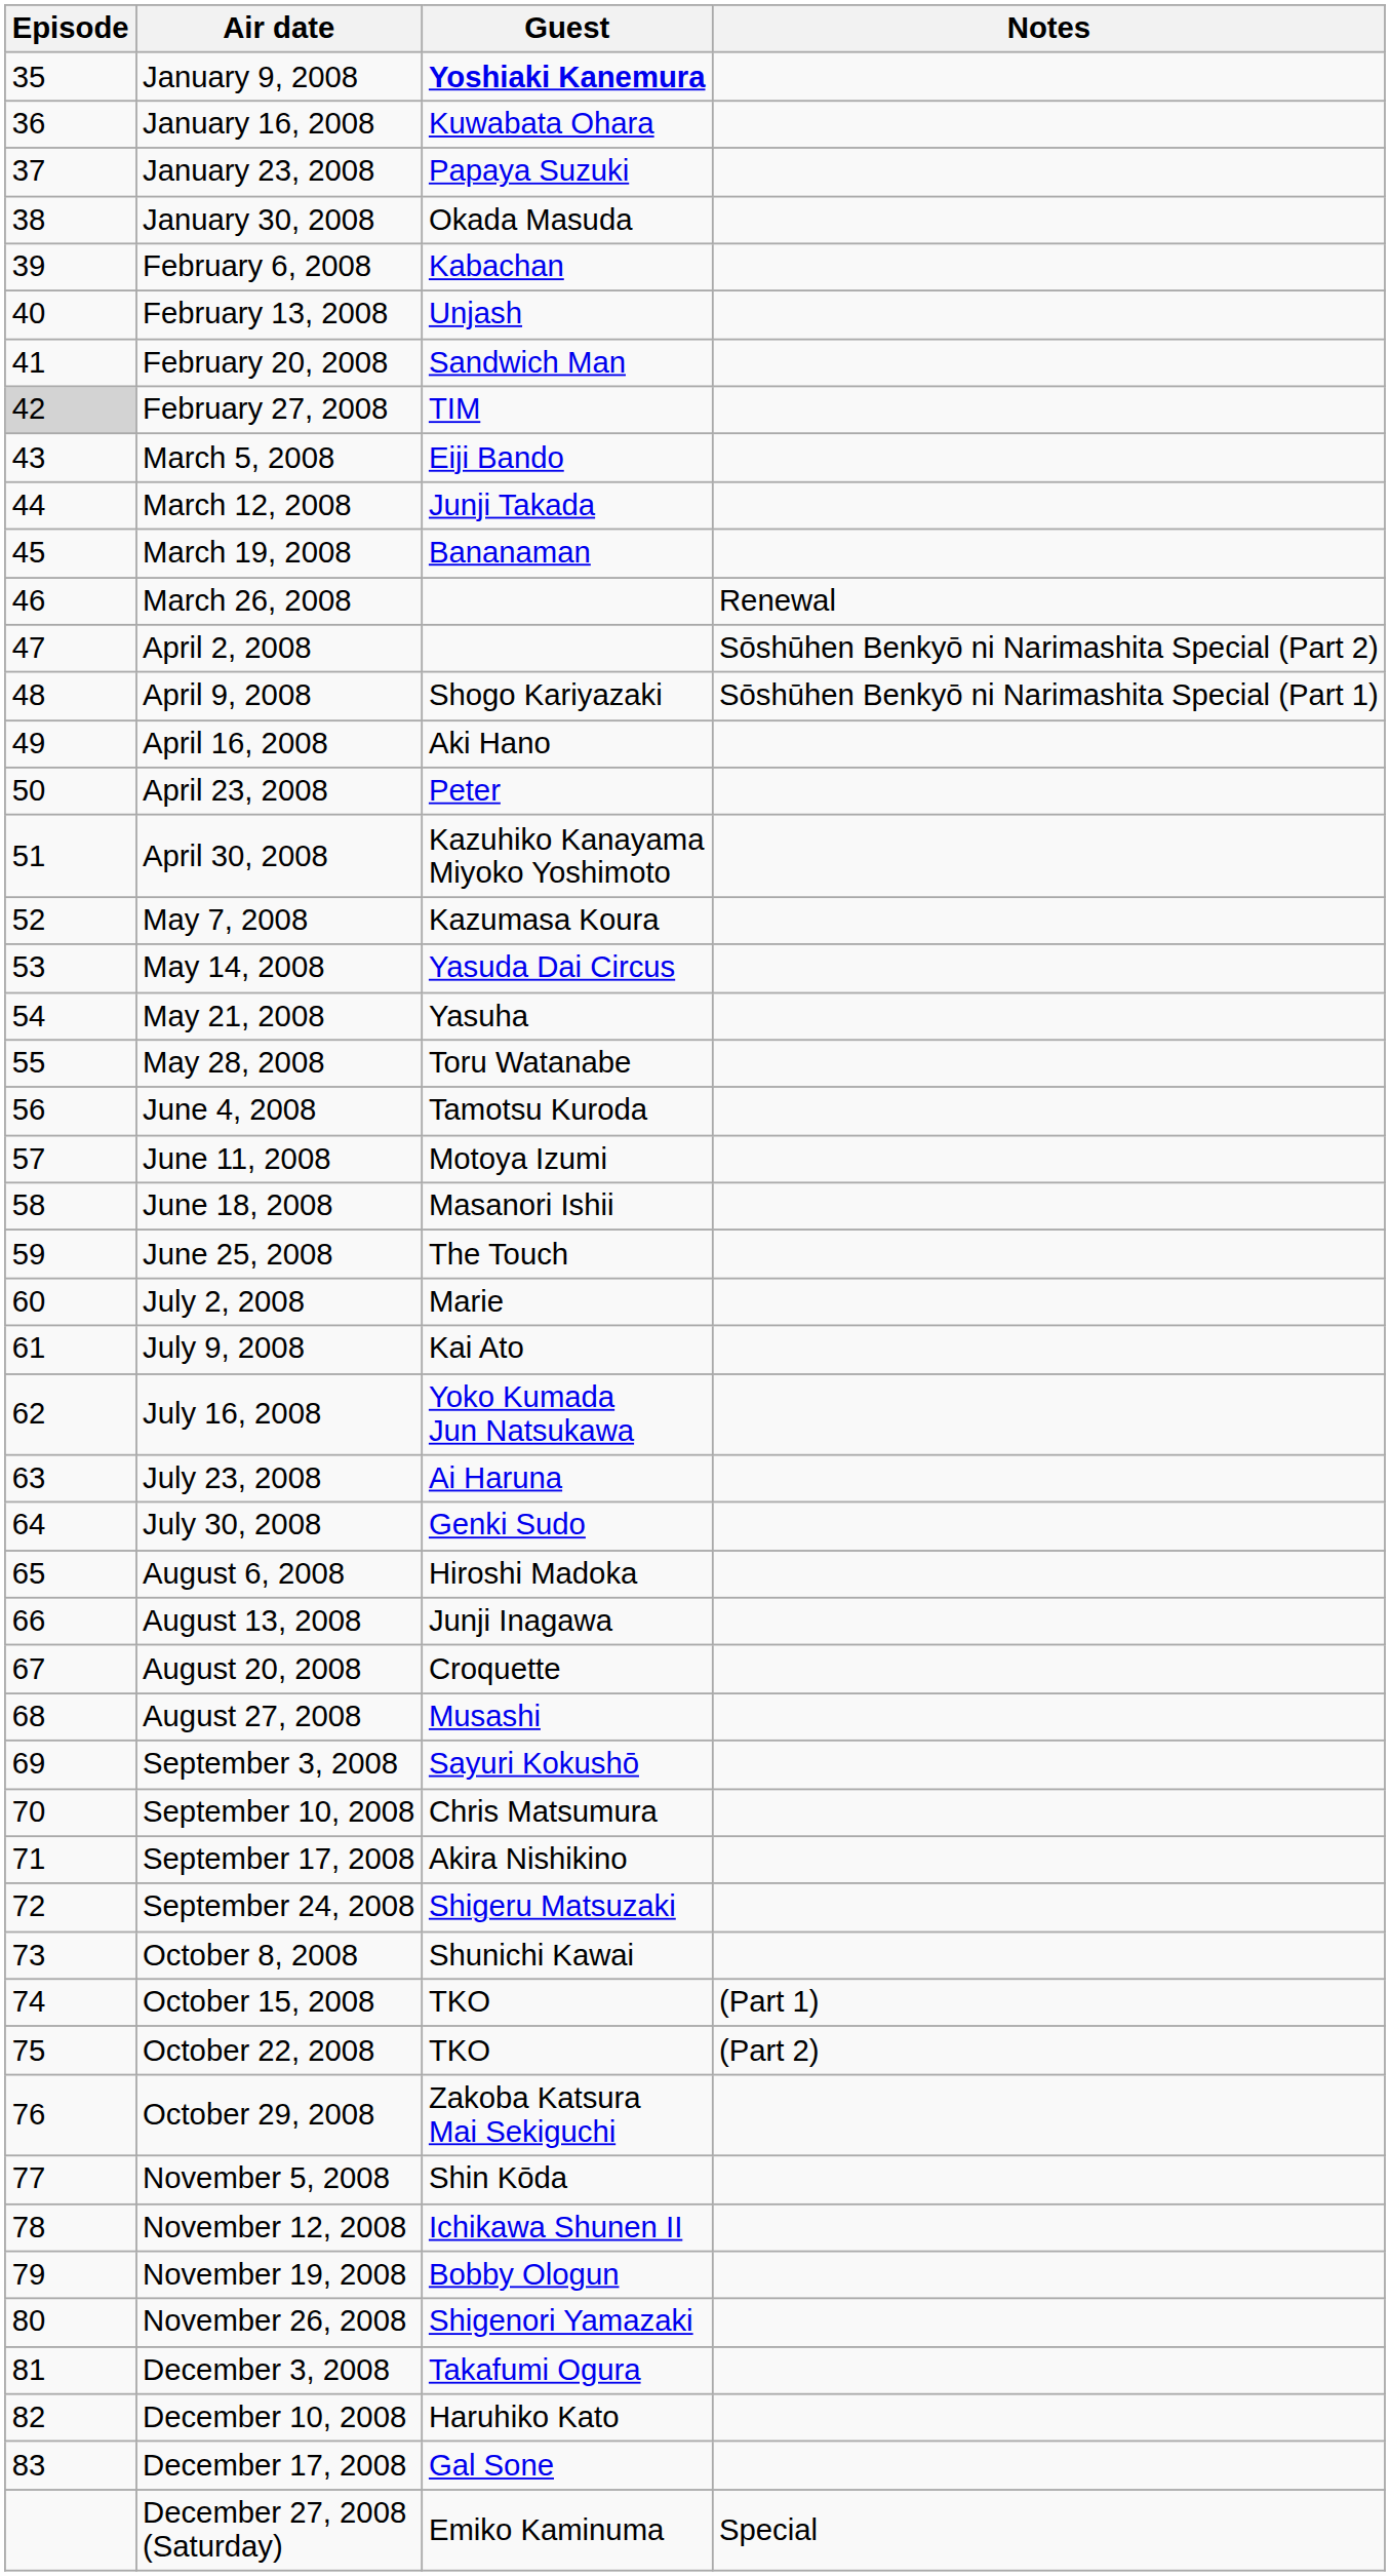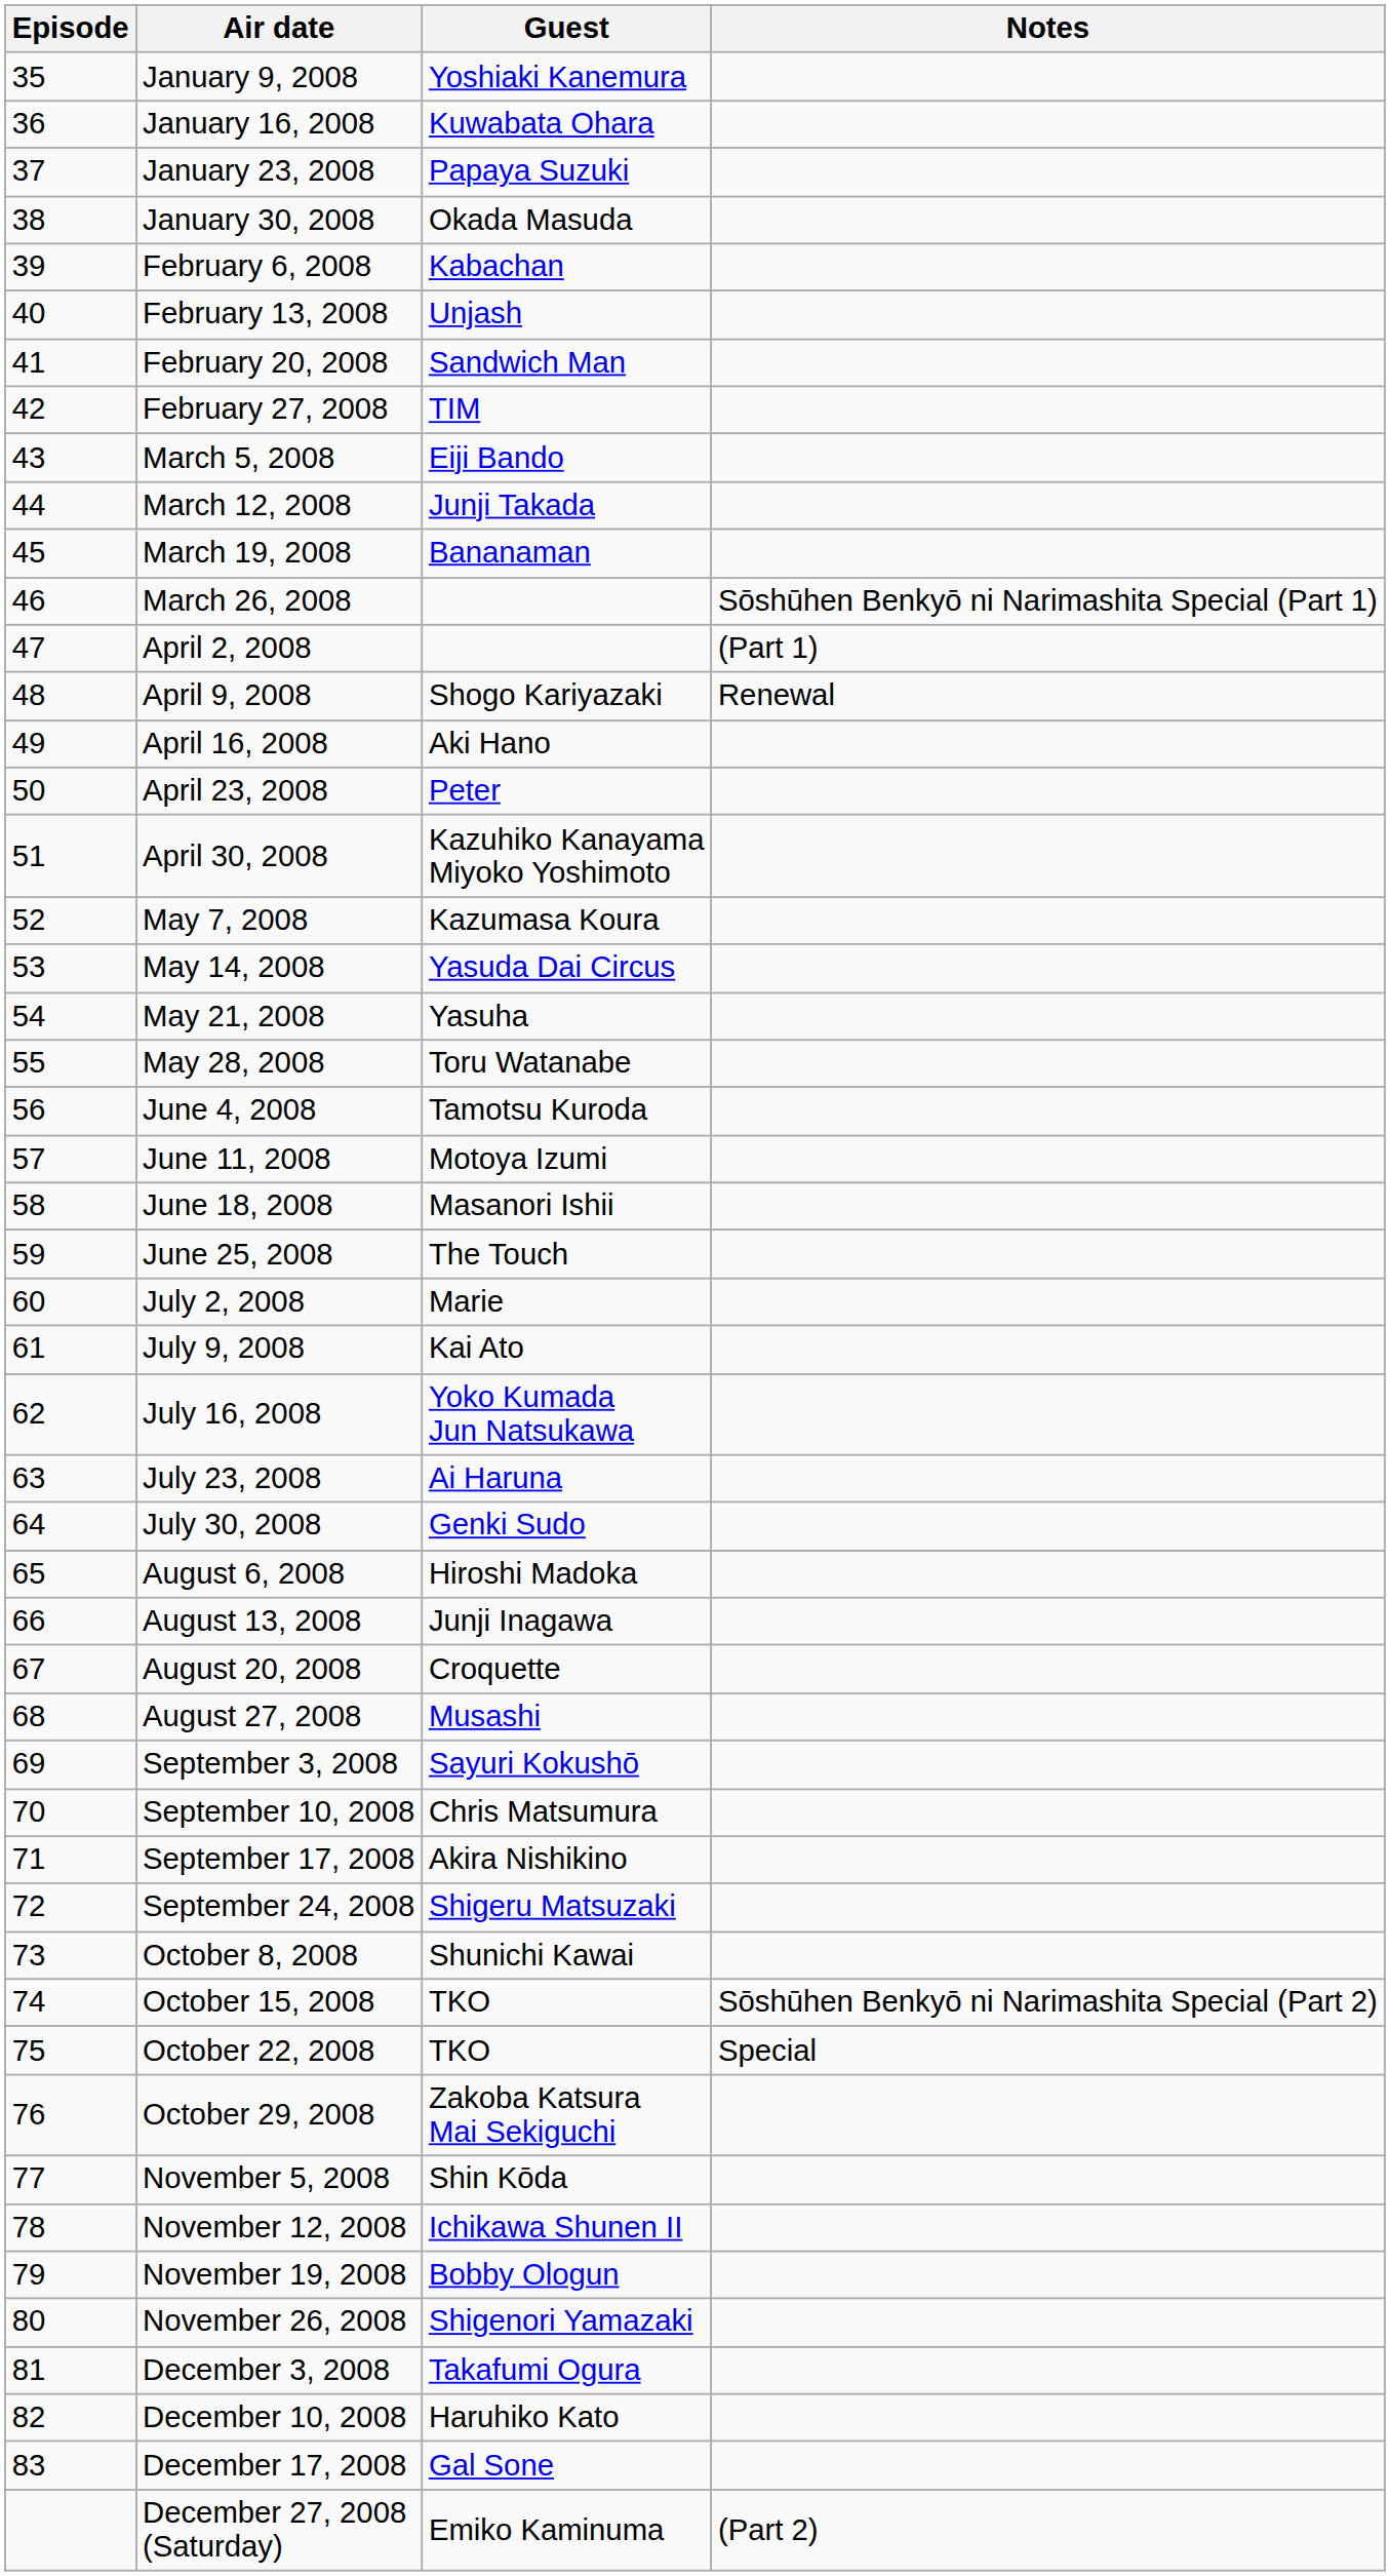January 9, 2008 | Guest: bold -> normal
February 27, 2008 | Episode: lightgrey background -> no background
March 26, 2008 | Notes: Renewal -> Sōshūhen Benkyō ni Narimashita Special (Part 1)
April 2, 2008 | Notes: Sōshūhen Benkyō ni Narimashita Special (Part 2) -> (Part 1)
April 9, 2008 | Notes: Sōshūhen Benkyō ni Narimashita Special (Part 1) -> Renewal
October 15, 2008 | Notes: (Part 1) -> Sōshūhen Benkyō ni Narimashita Special (Part 2)
October 22, 2008 | Notes: (Part 2) -> Special
December 27, 2008 (Saturday) | Notes: Special -> (Part 2)
